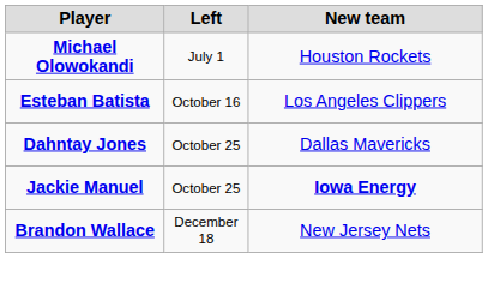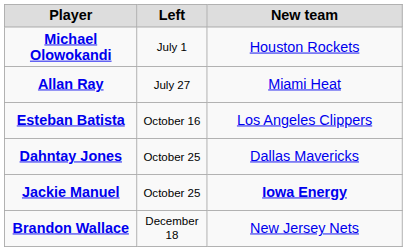+ row: Allan Ray | July 27 | Miami Heat
